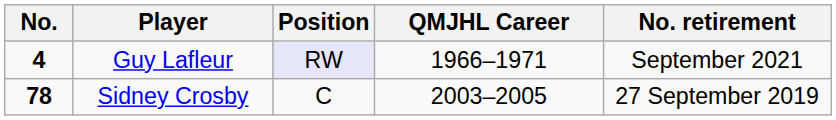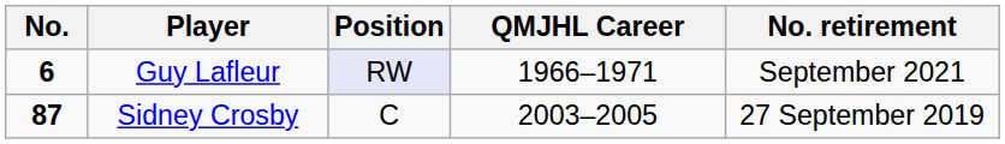Guy Lafleur | No.: 4 -> 6
Sidney Crosby | No.: 78 -> 87
